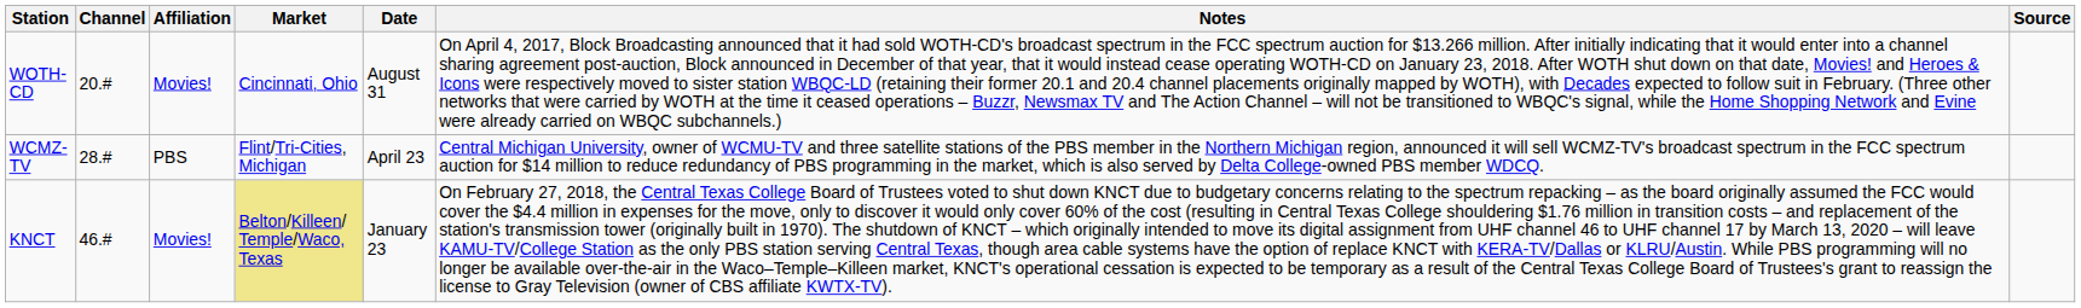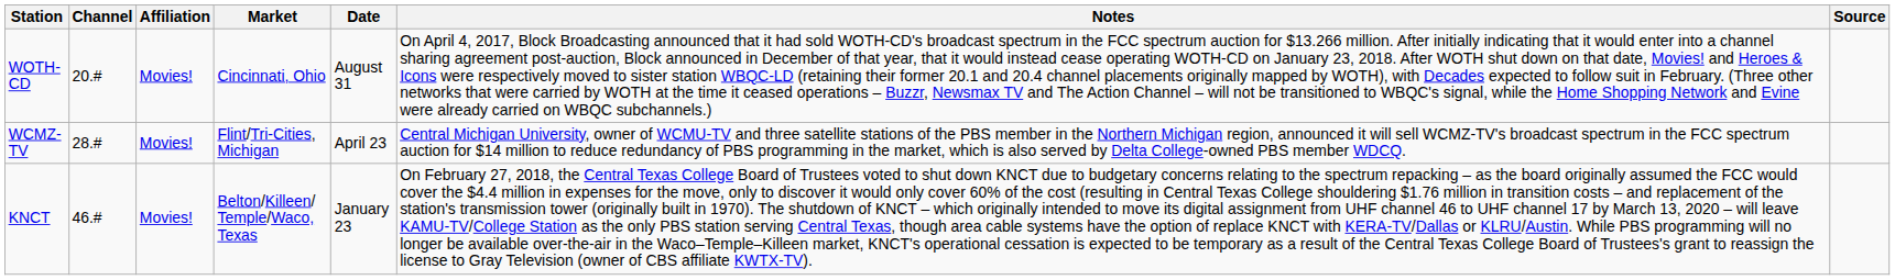WCMZ-TV | Affiliation: PBS -> Movies!
KNCT | Market: khaki background -> no background
